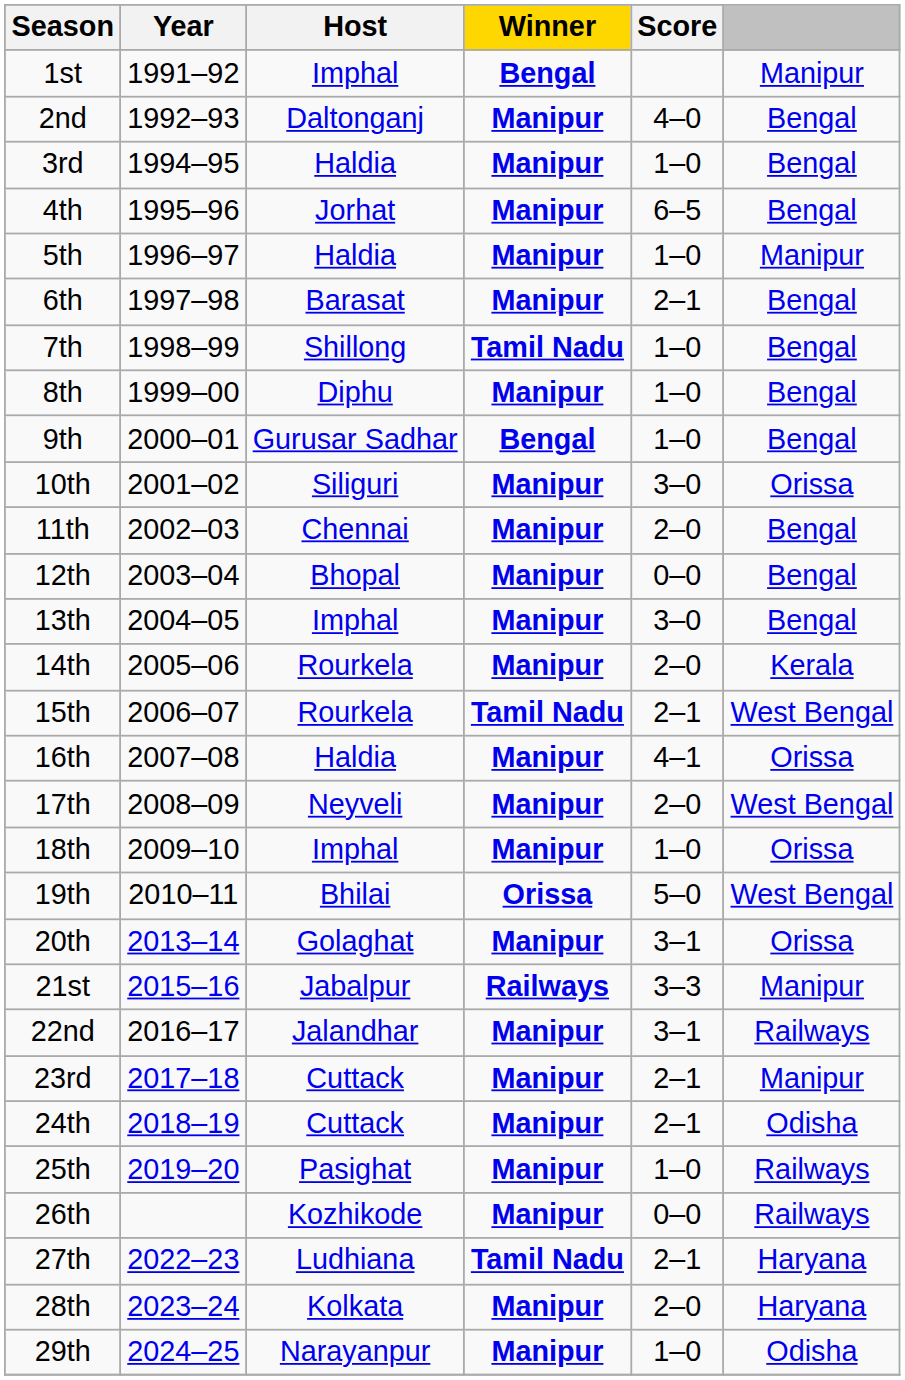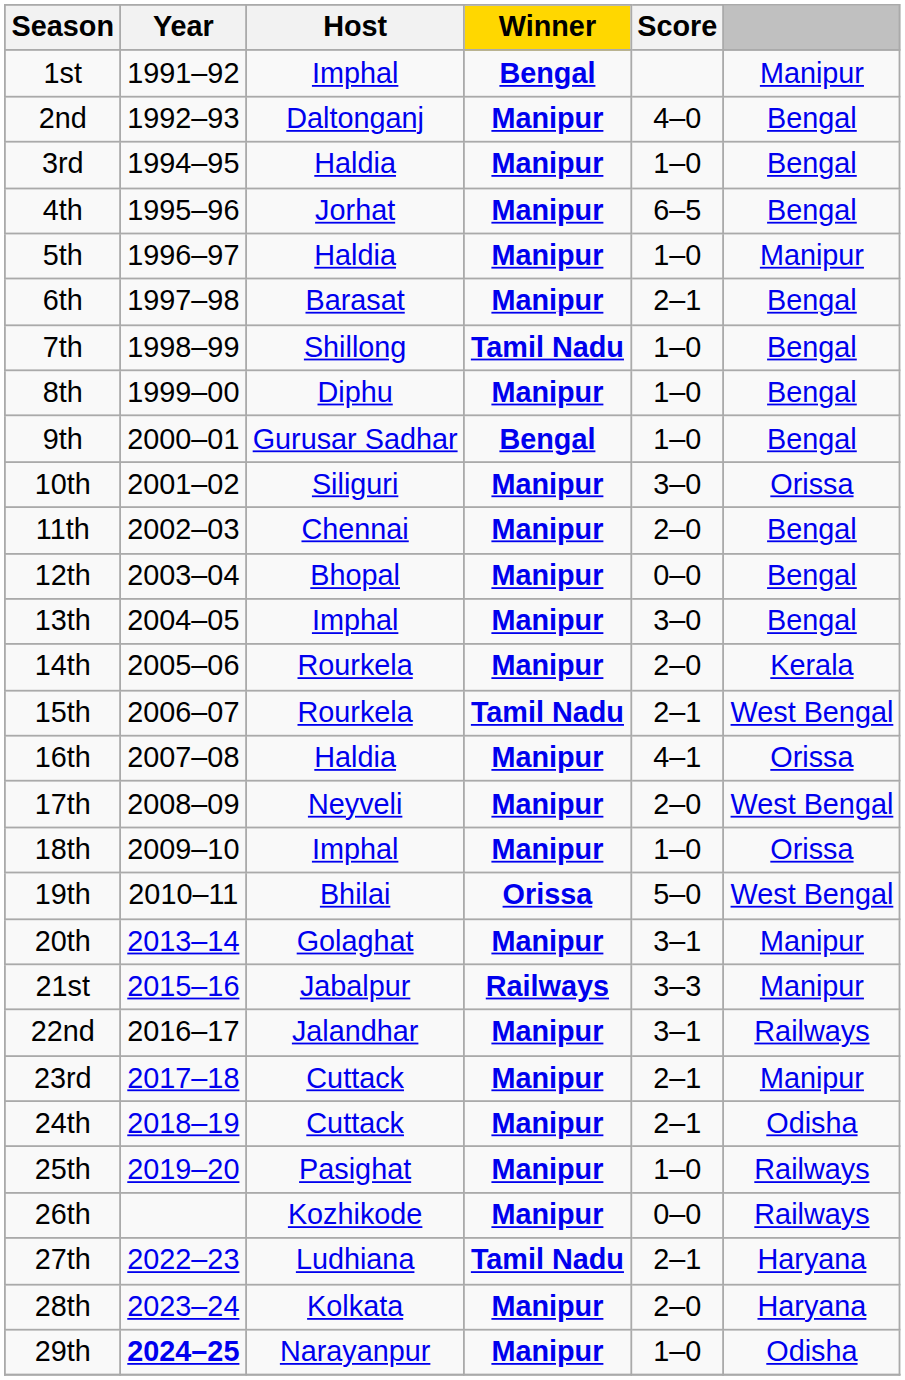20th | column 6: Orissa -> Manipur
29th | Year: normal -> bold
